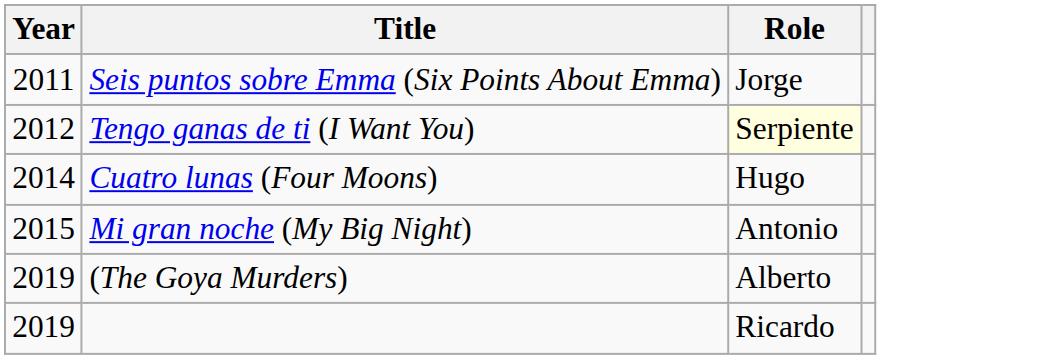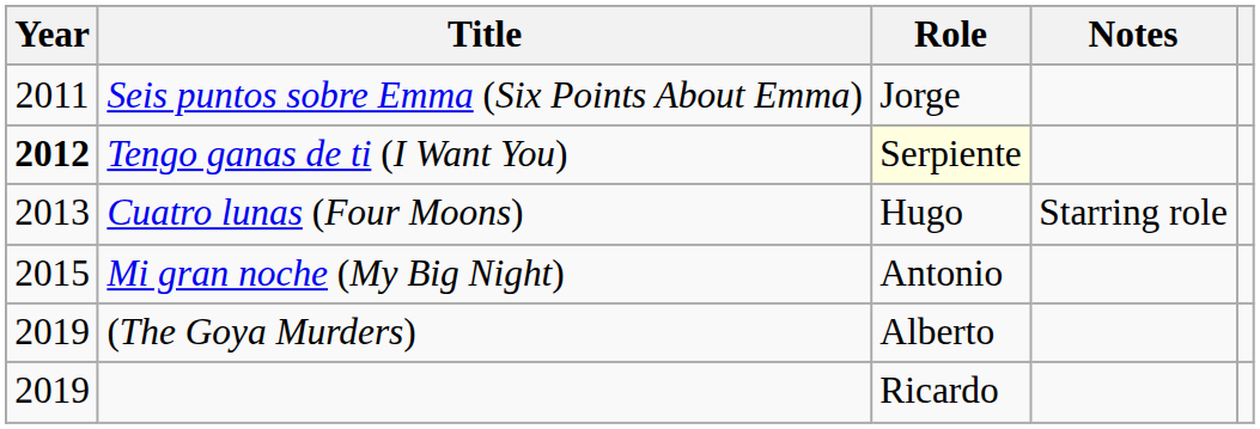+ column: Notes | Starring role
Tengo ganas de ti (I Want You) | Year: normal -> bold
Cuatro lunas (Four Moons) | Year: 2014 -> 2013
